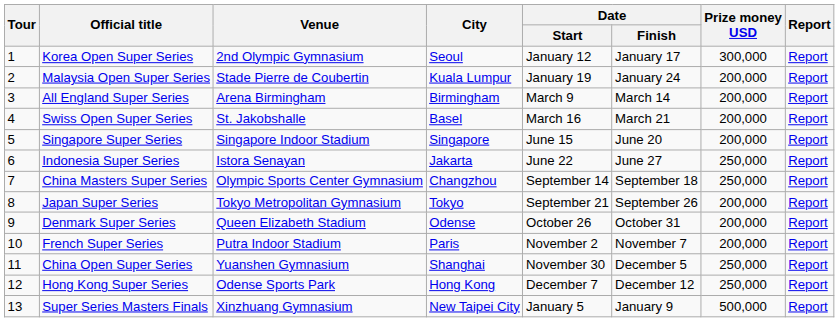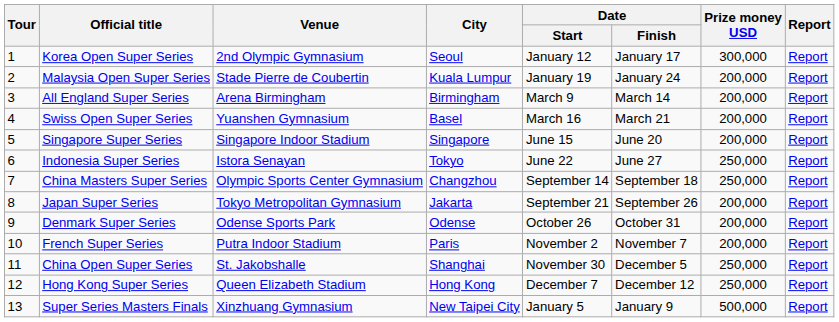Swiss Open Super Series | Venue: St. Jakobshalle -> Yuanshen Gymnasium
Indonesia Super Series | City: Jakarta -> Tokyo
Japan Super Series | City: Tokyo -> Jakarta
Denmark Super Series | Venue: Queen Elizabeth Stadium -> Odense Sports Park
China Open Super Series | Venue: Yuanshen Gymnasium -> St. Jakobshalle
Hong Kong Super Series | Venue: Odense Sports Park -> Queen Elizabeth Stadium
